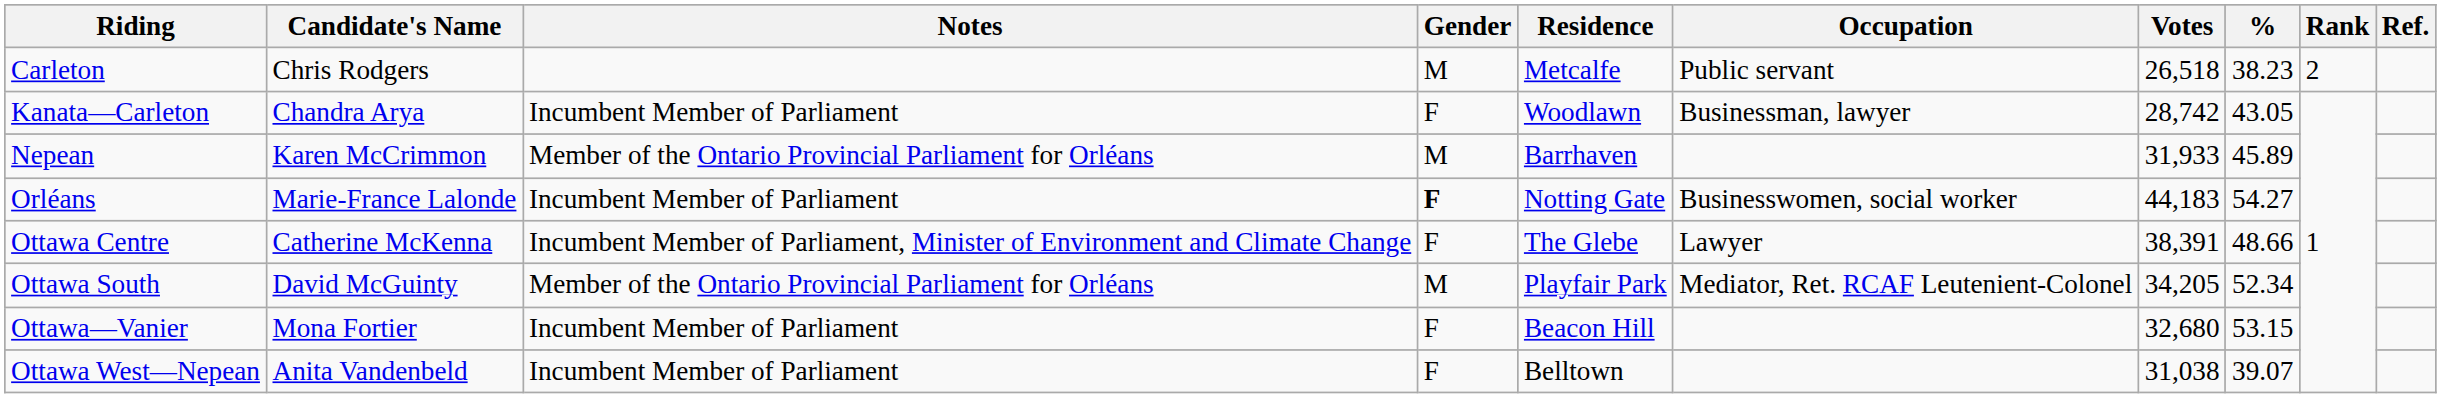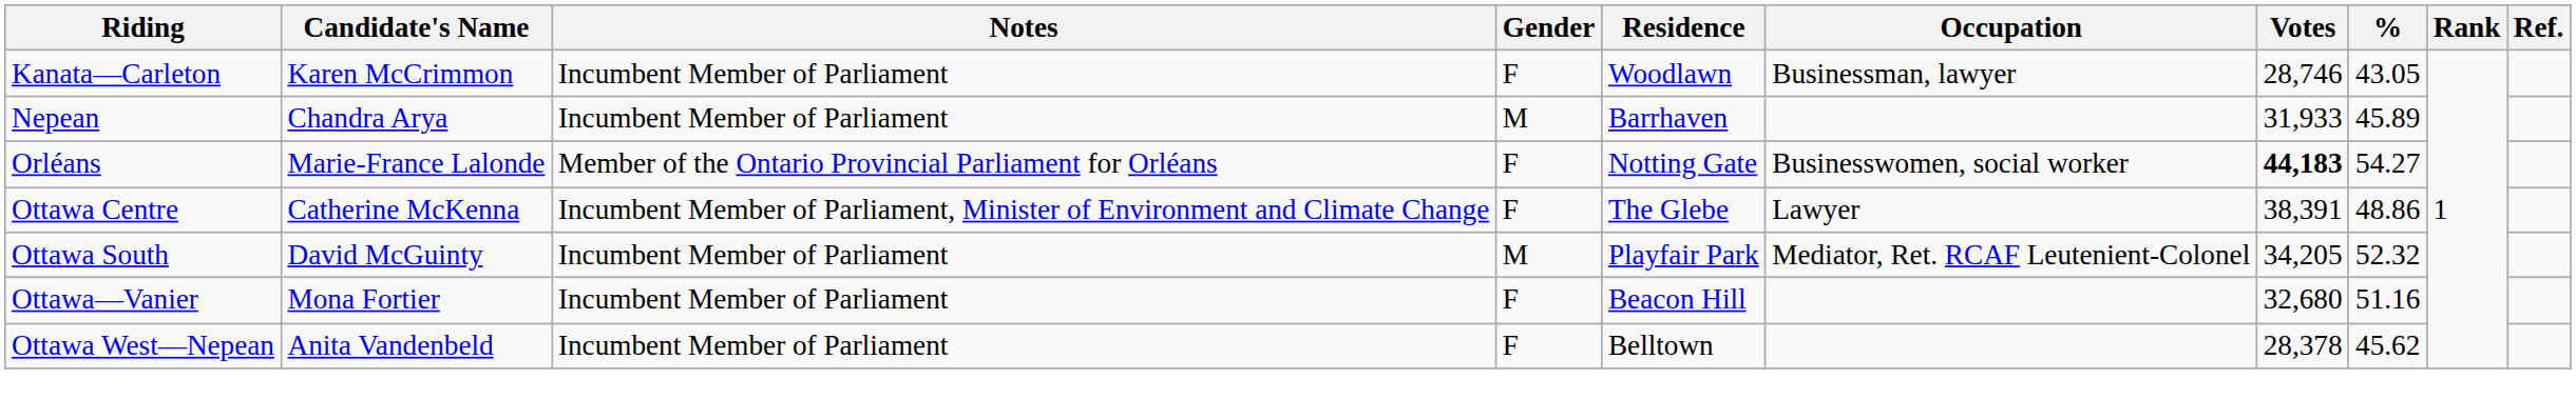- row: Carleton | Chris Rodgers | M | Metcalfe | Public servant | 26,518 | 38.23 | 2
Kanata—Carleton | Candidate's Name: Chandra Arya -> Karen McCrimmon
Kanata—Carleton | Votes: 28,742 -> 28,746
Nepean | Candidate's Name: Karen McCrimmon -> Chandra Arya
Nepean | Notes: Member of the Ontario Provincial Parliament for Orléans -> Incumbent Member of Parliament
Orléans | Notes: Incumbent Member of Parliament -> Member of the Ontario Provincial Parliament for Orléans
Orléans | Gender: bold -> normal
Orléans | Votes: normal -> bold
Ottawa Centre | %: 48.66 -> 48.86
Ottawa South | Notes: Member of the Ontario Provincial Parliament for Orléans -> Incumbent Member of Parliament
Ottawa South | %: 52.34 -> 52.32
Ottawa—Vanier | %: 53.15 -> 51.16
Ottawa West—Nepean | Votes: 31,038 -> 28,378
Ottawa West—Nepean | %: 39.07 -> 45.62
